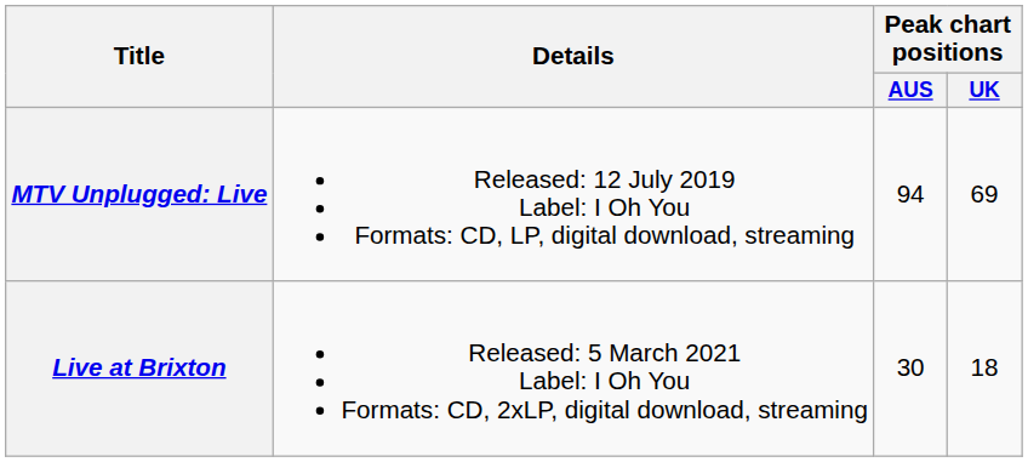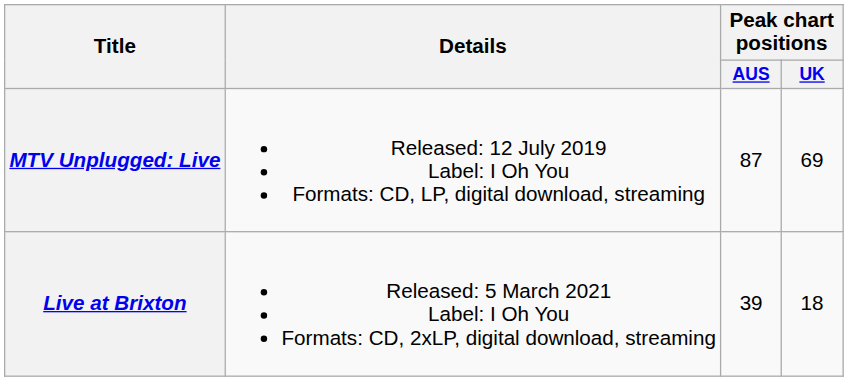MTV Unplugged: Live | Peak chart positions / AUS: 94 -> 87
Live at Brixton | Peak chart positions / AUS: 30 -> 39
